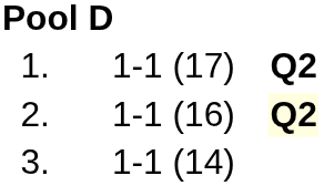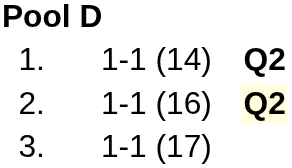1. | column 3: 1-1 (17) -> 1-1 (14)
3. | column 3: 1-1 (14) -> 1-1 (17)
